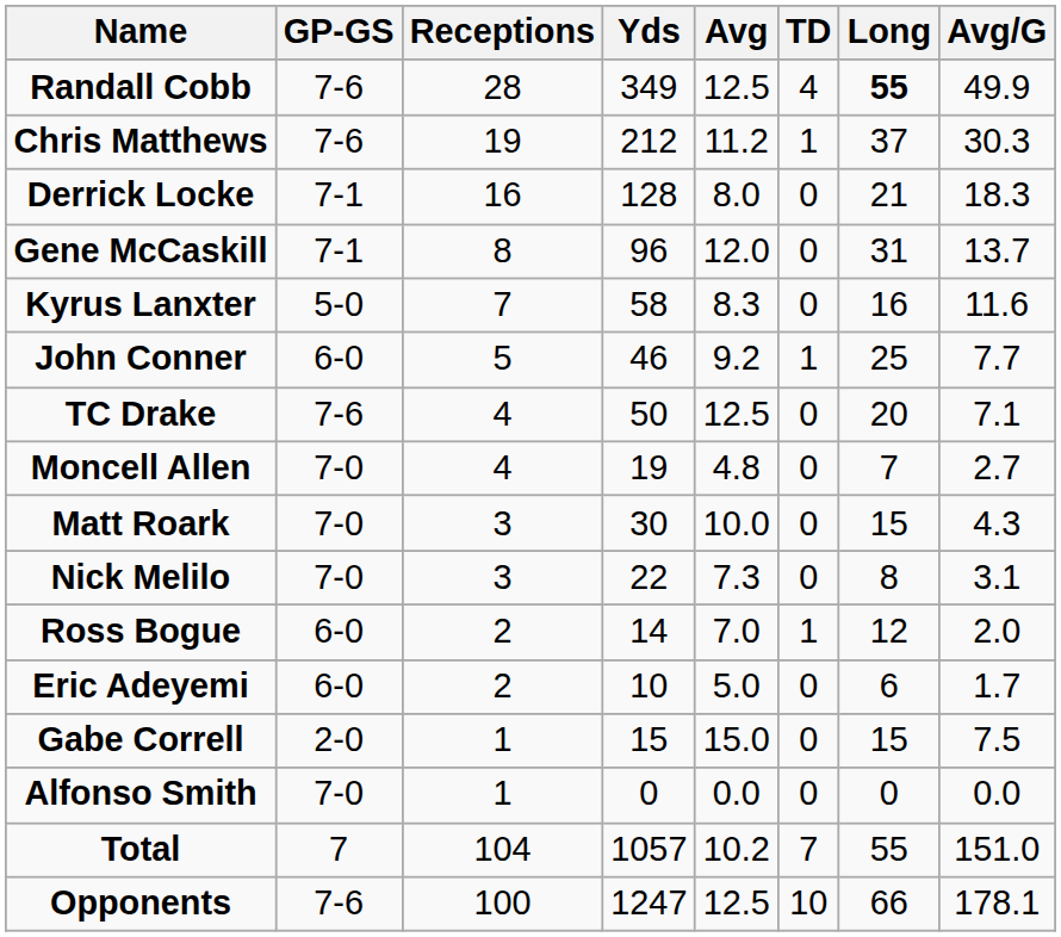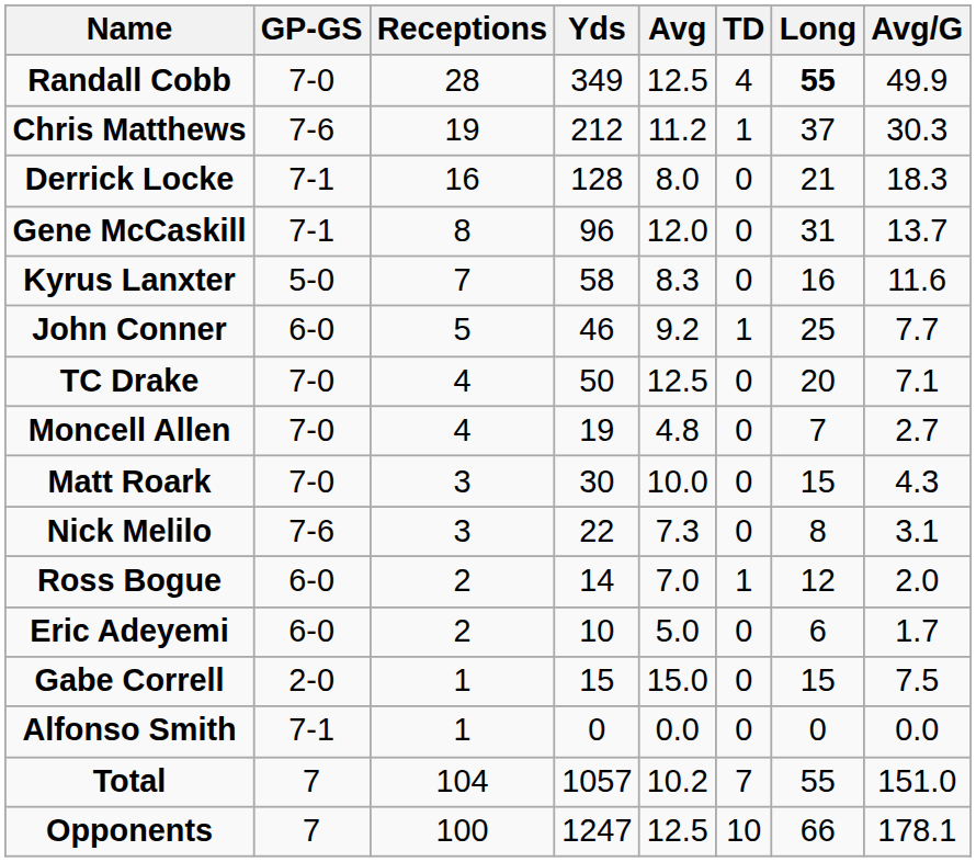Randall Cobb | GP-GS: 7-6 -> 7-0
TC Drake | GP-GS: 7-6 -> 7-0
Nick Melilo | GP-GS: 7-0 -> 7-6
Alfonso Smith | GP-GS: 7-0 -> 7-1
Opponents | GP-GS: 7-6 -> 7
